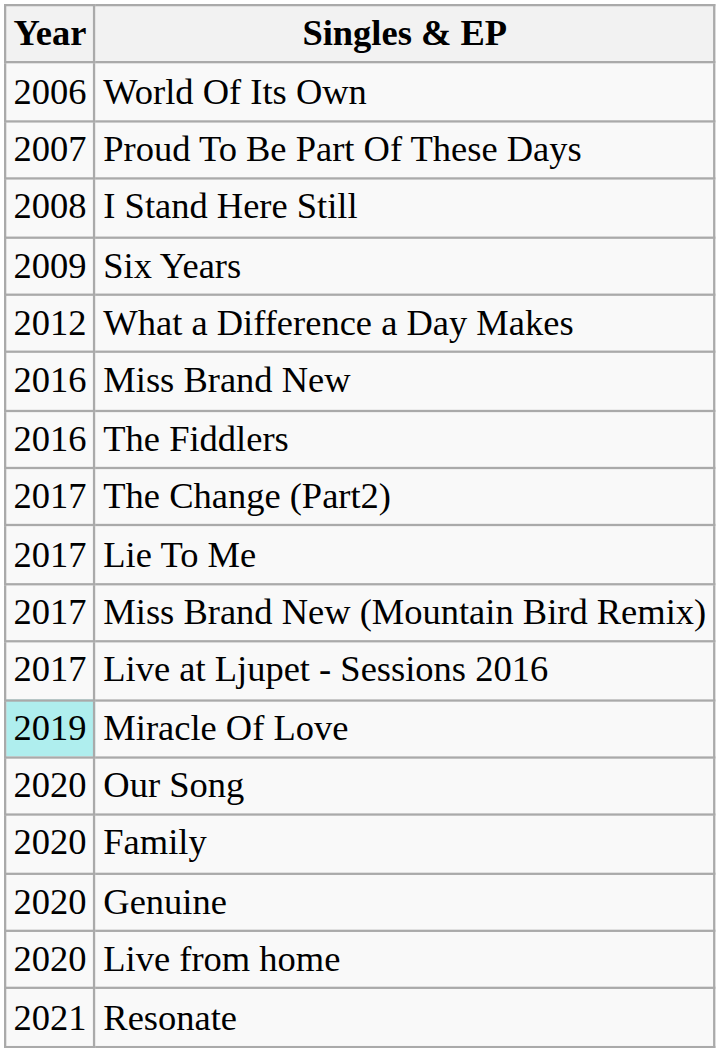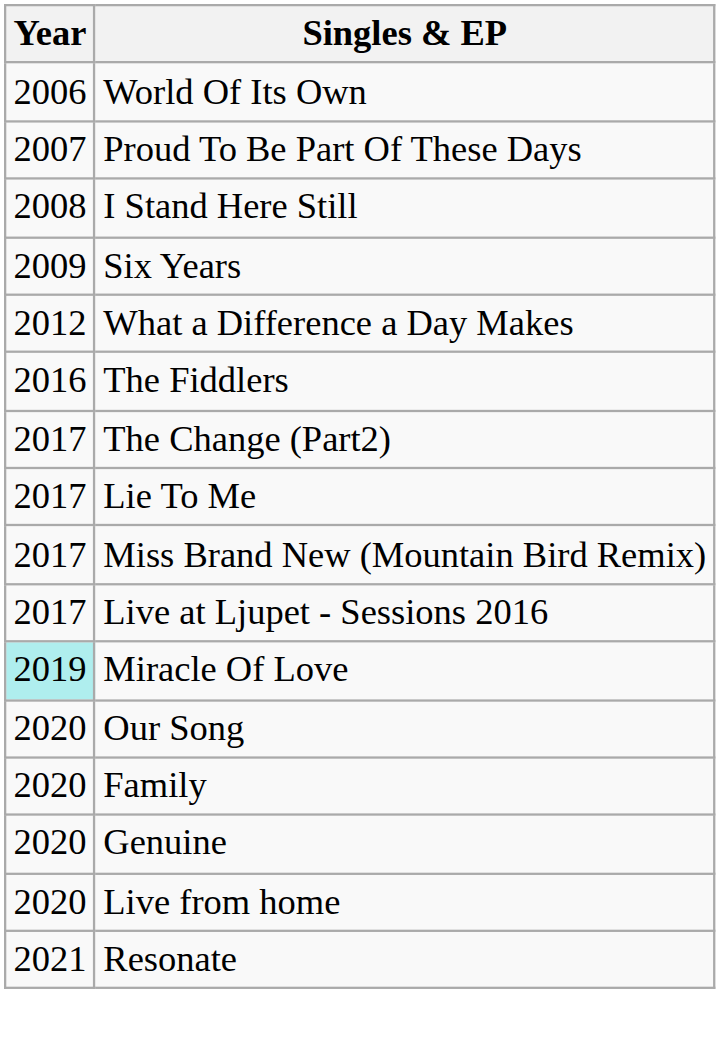- row: 2016 | Miss Brand New
